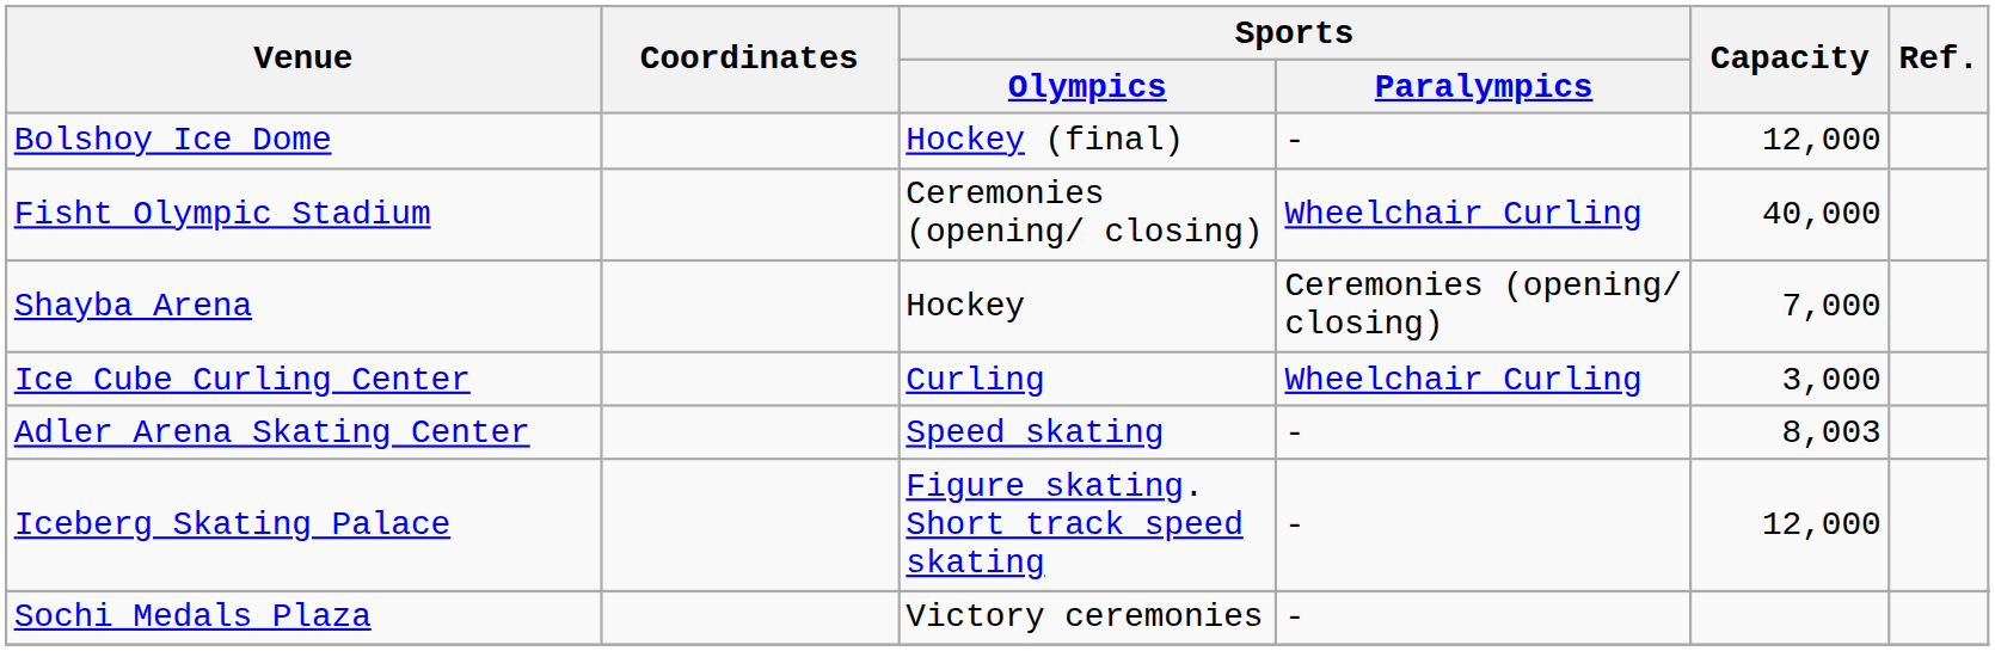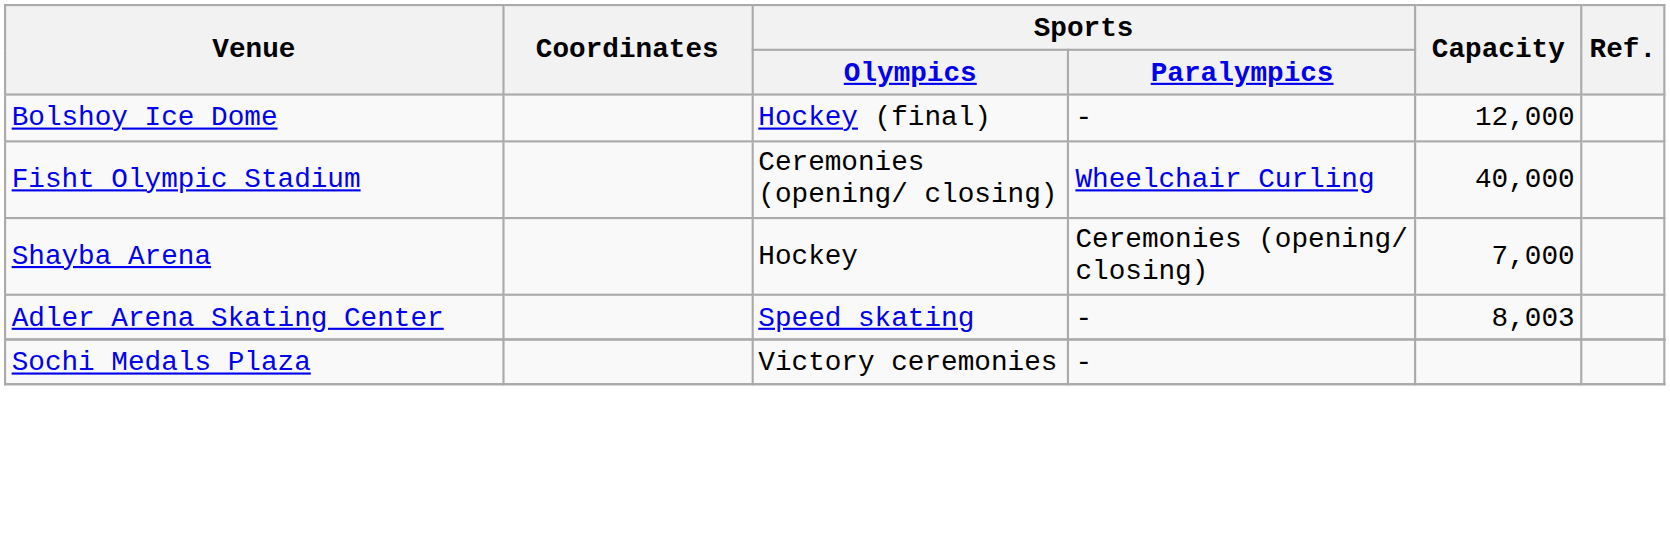- row: Ice Cube Curling Center | Curling | Wheelchair Curling | 3,000
- row: Iceberg Skating Palace | Figure skating. Short track speed skating | - | 12,000
